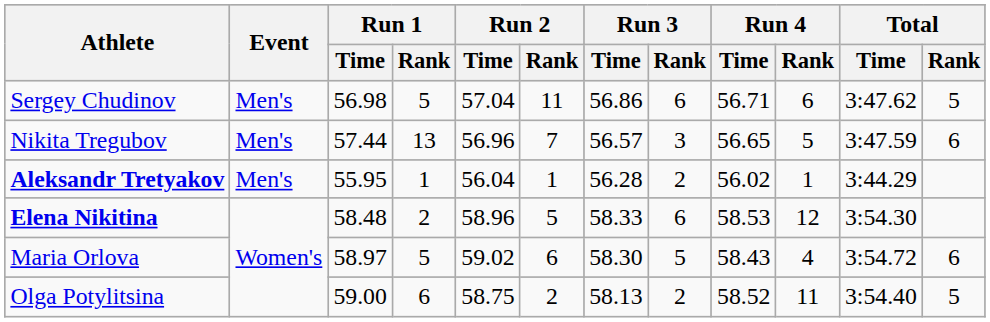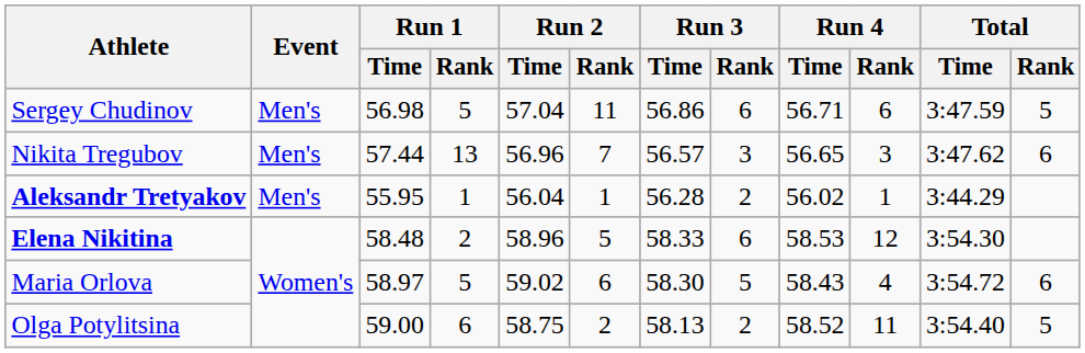Sergey Chudinov | Total / Time: 3:47.62 -> 3:47.59
Nikita Tregubov | Run 4 / Rank: 5 -> 3
Nikita Tregubov | Total / Time: 3:47.59 -> 3:47.62
